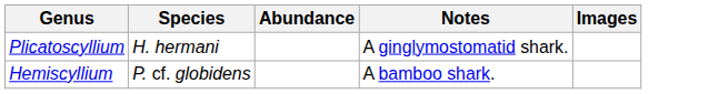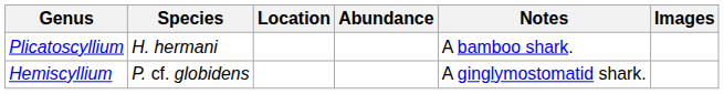+ column: Location
Plicatoscyllium | Notes: A ginglymostomatid shark. -> A bamboo shark.
Hemiscyllium | Notes: A bamboo shark. -> A ginglymostomatid shark.
